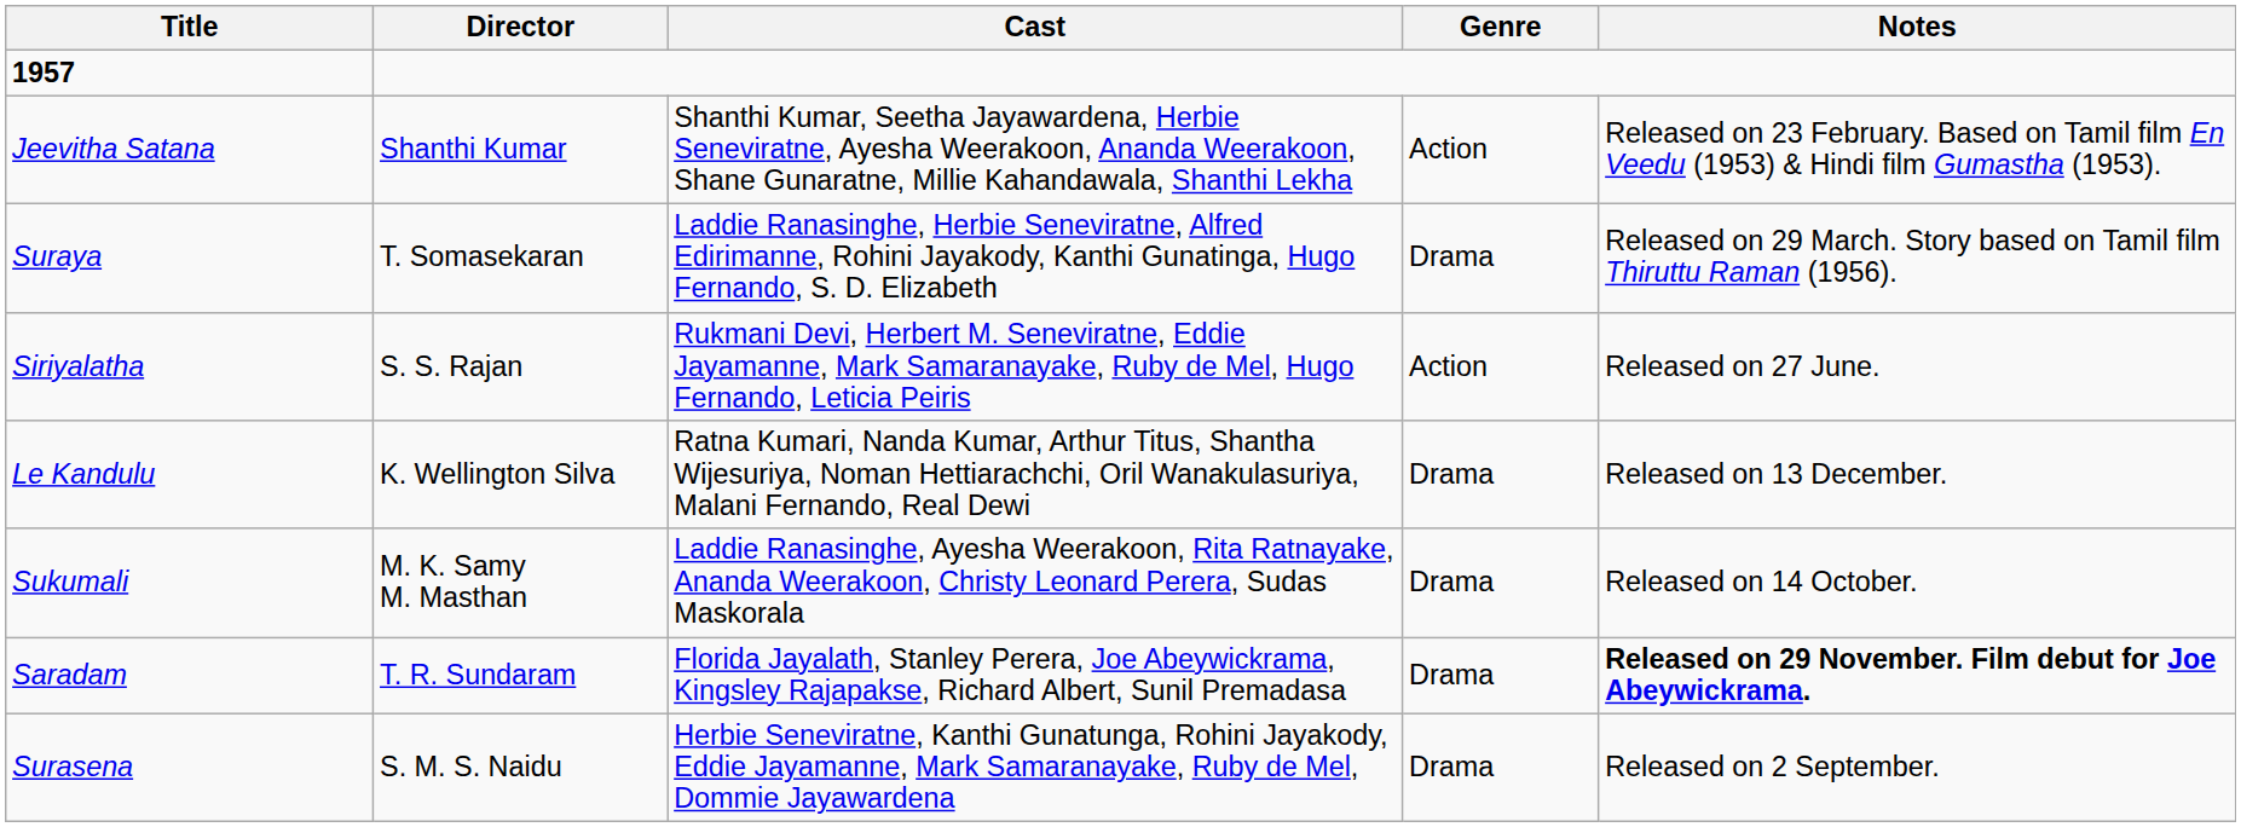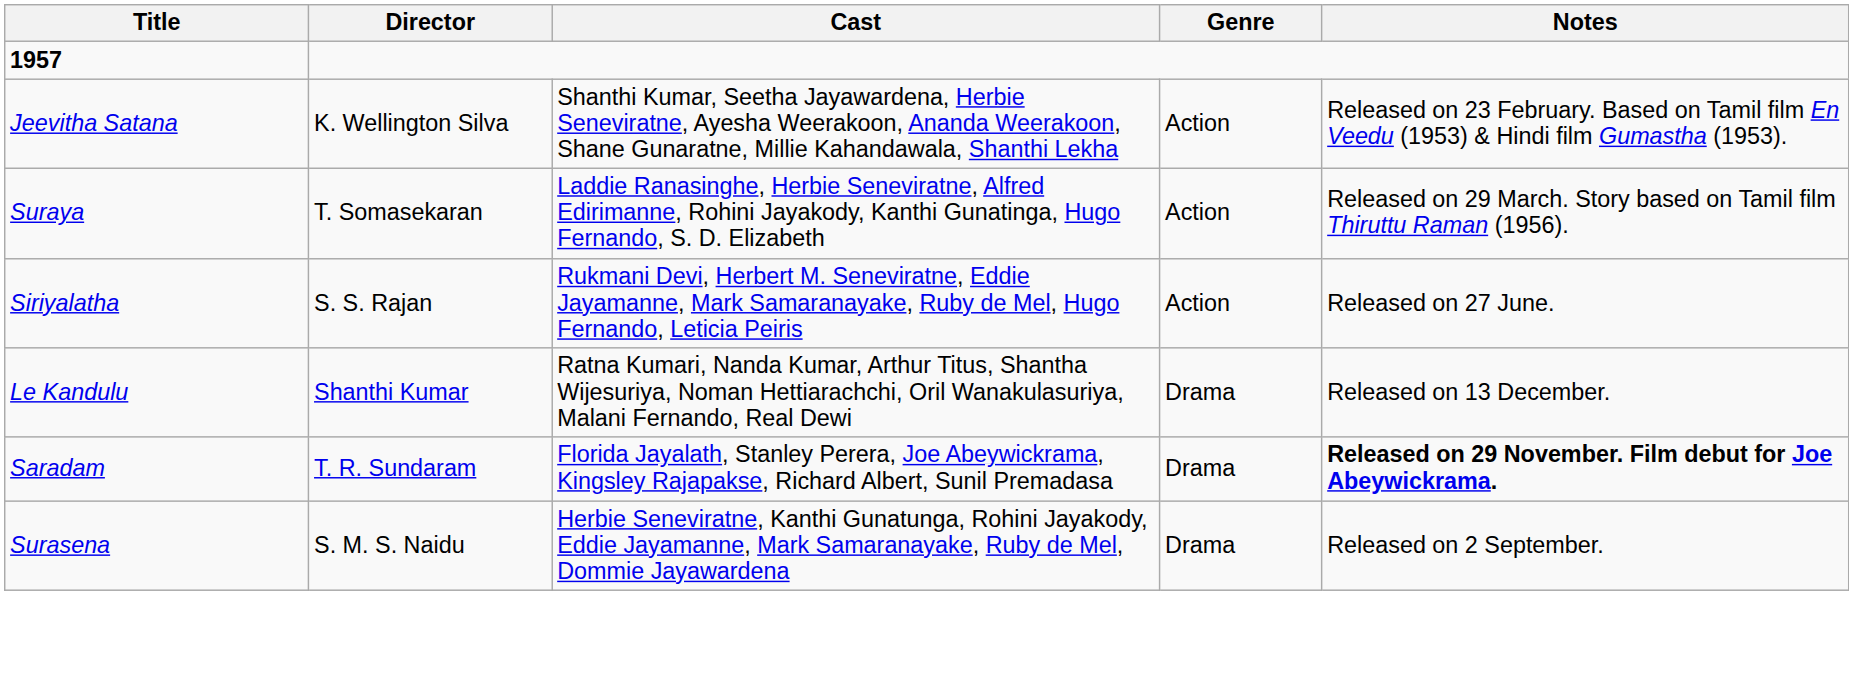Jeevitha Satana | Director: Shanthi Kumar -> K. Wellington Silva
Suraya | Genre: Drama -> Action
Le Kandulu | Director: K. Wellington Silva -> Shanthi Kumar
- row: Sukumali | M. K. Samy M. Masthan | Laddie Ranasinghe, Ayesha Weerakoon, Rita Ratnayake, Ananda Weerakoon, Christy Leonard Perera, Sudas Maskorala | Drama | Released on 14 October.
